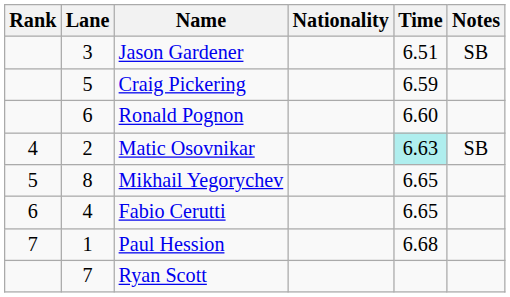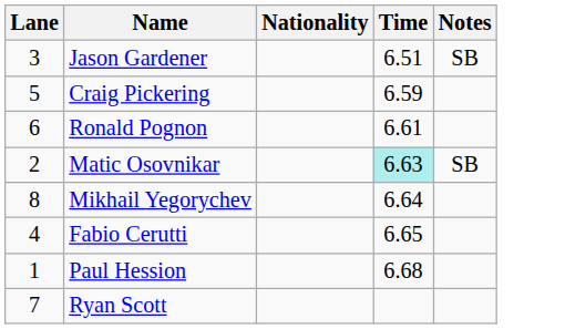- column: Rank | 4 | 5 | 6 | 7
Ronald Pognon | Time: 6.60 -> 6.61
Mikhail Yegorychev | Time: 6.65 -> 6.64
